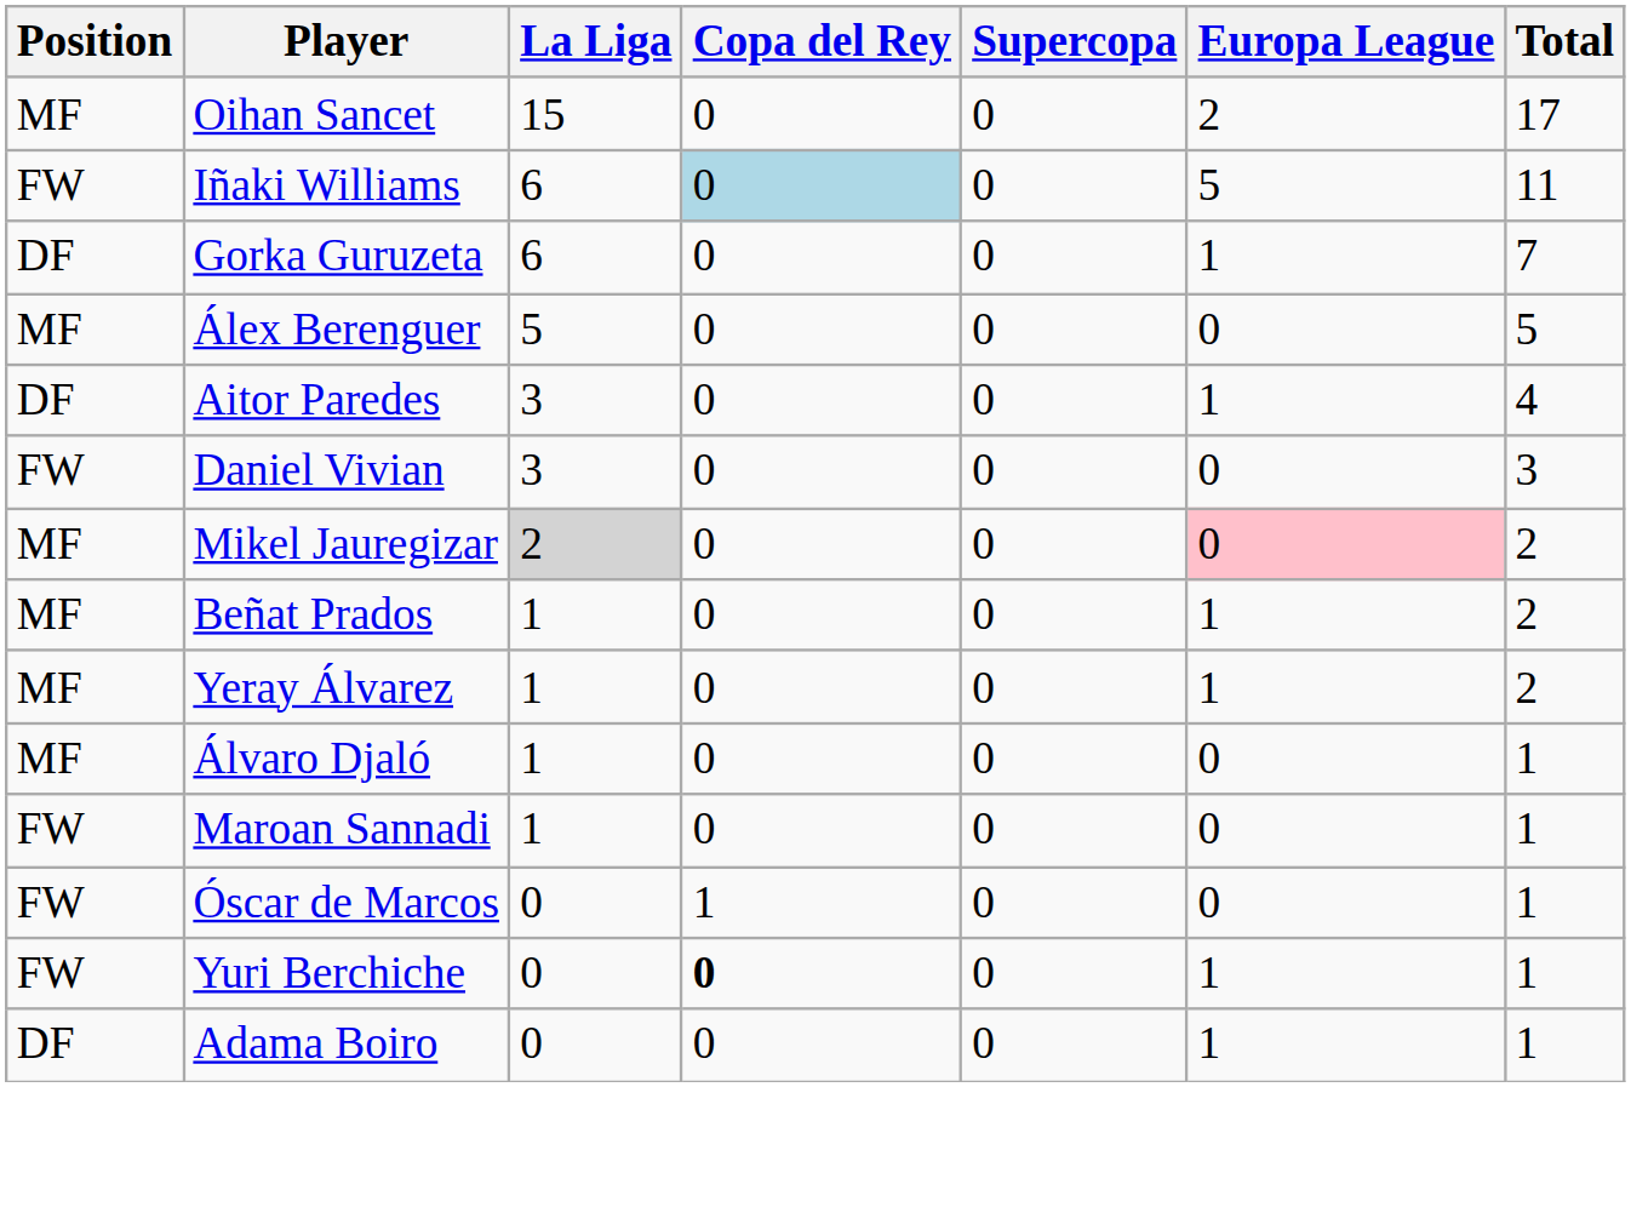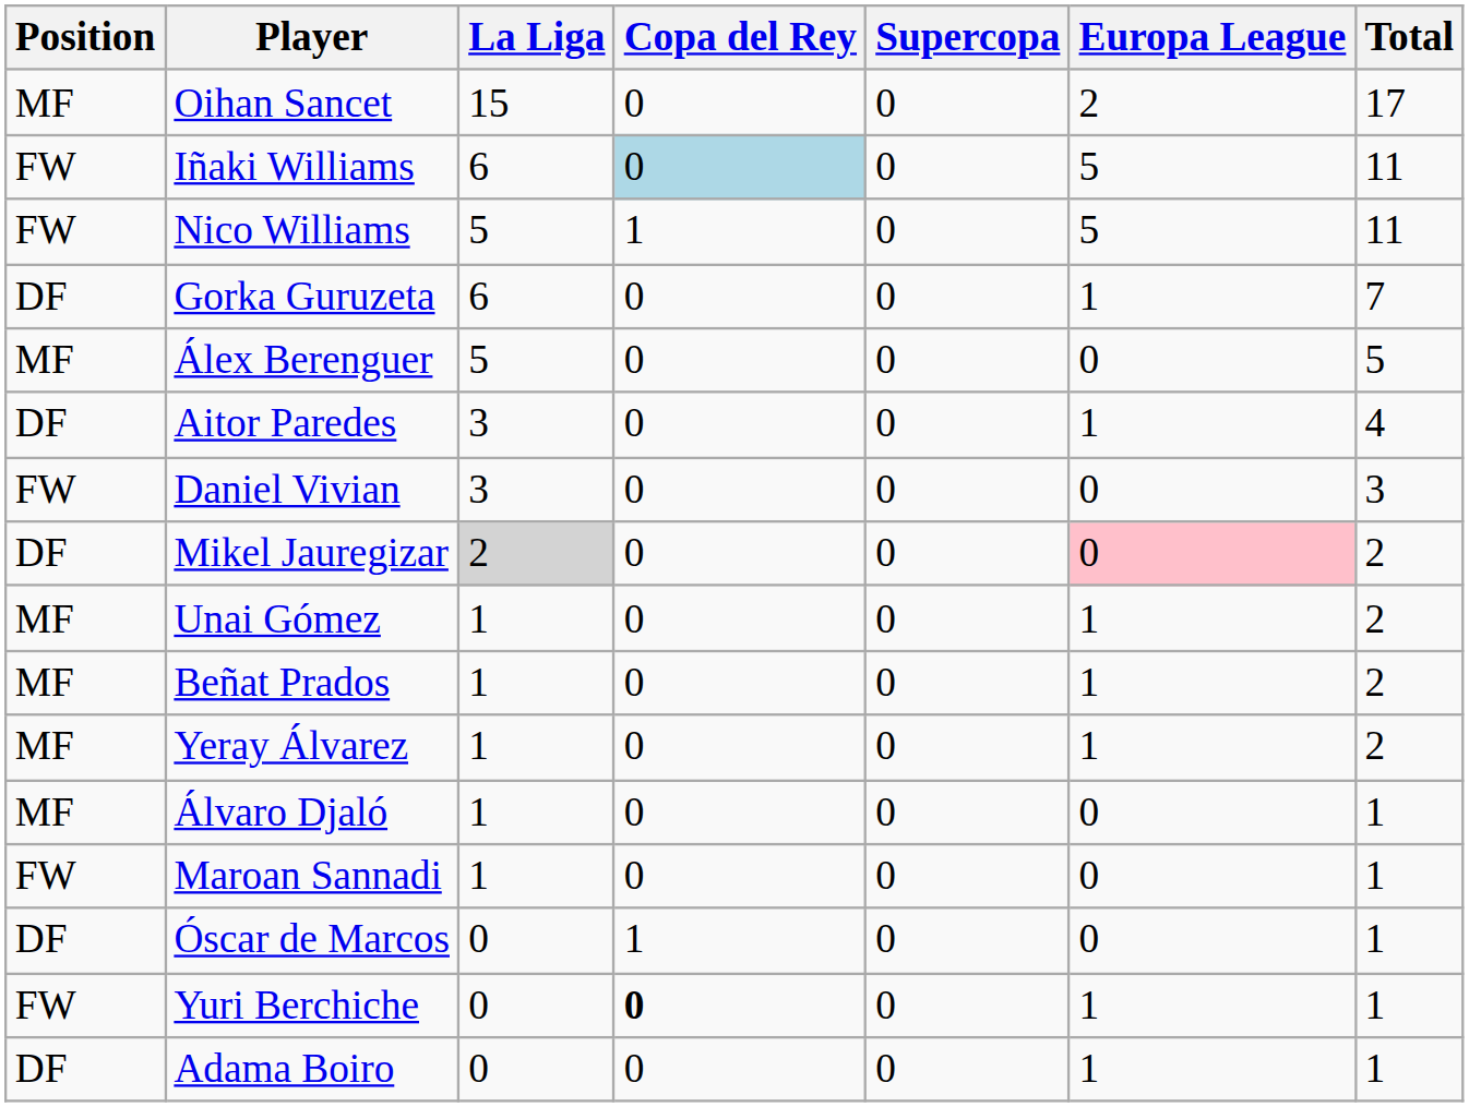+ row: FW | Nico Williams | 5 | 1 | 0 | 5 | 11
Mikel Jauregizar | Position: MF -> DF
+ row: MF | Unai Gómez | 1 | 0 | 0 | 1 | 2
Óscar de Marcos | Position: FW -> DF
